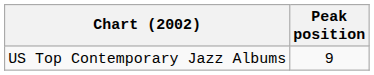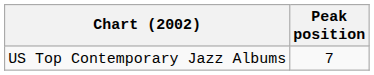US Top Contemporary Jazz Albums | Peak position: 9 -> 7
